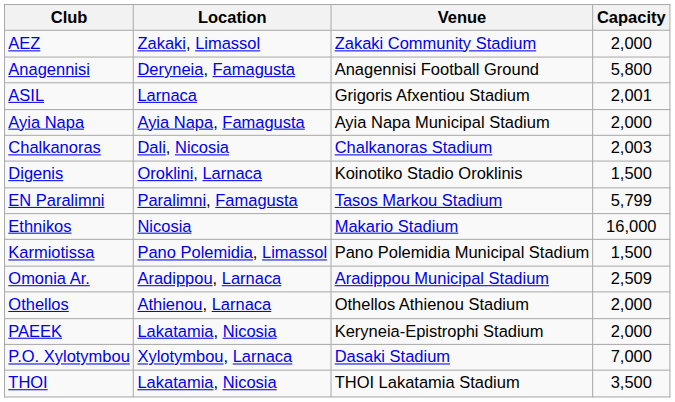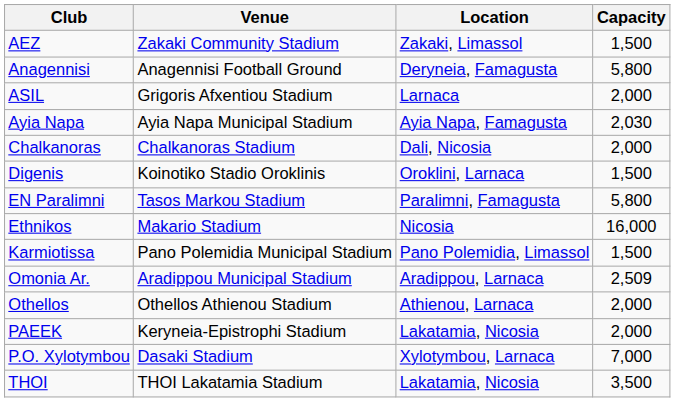columns swapped: Location <-> Venue
AEZ | Capacity: 2,000 -> 1,500
ASIL | Capacity: 2,001 -> 2,000
Ayia Napa | Capacity: 2,000 -> 2,030
Chalkanoras | Capacity: 2,003 -> 2,000
EN Paralimni | Capacity: 5,799 -> 5,800
